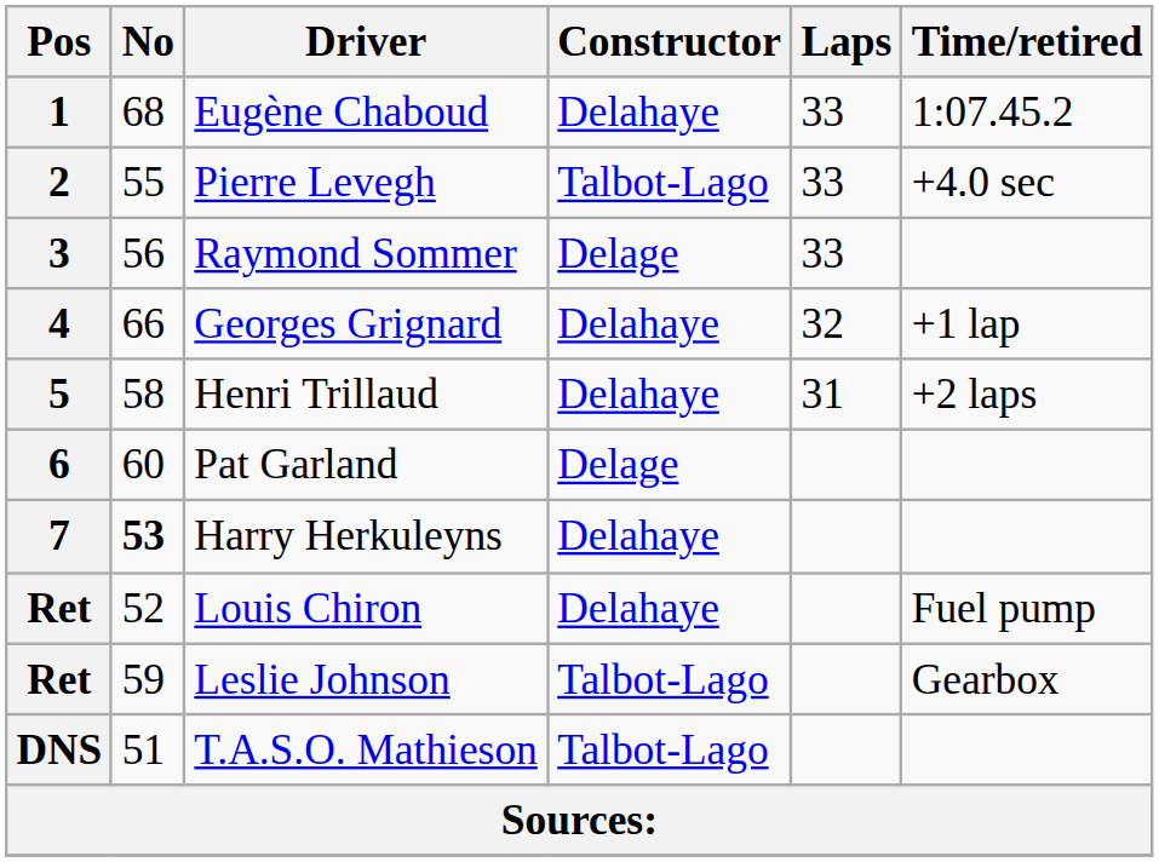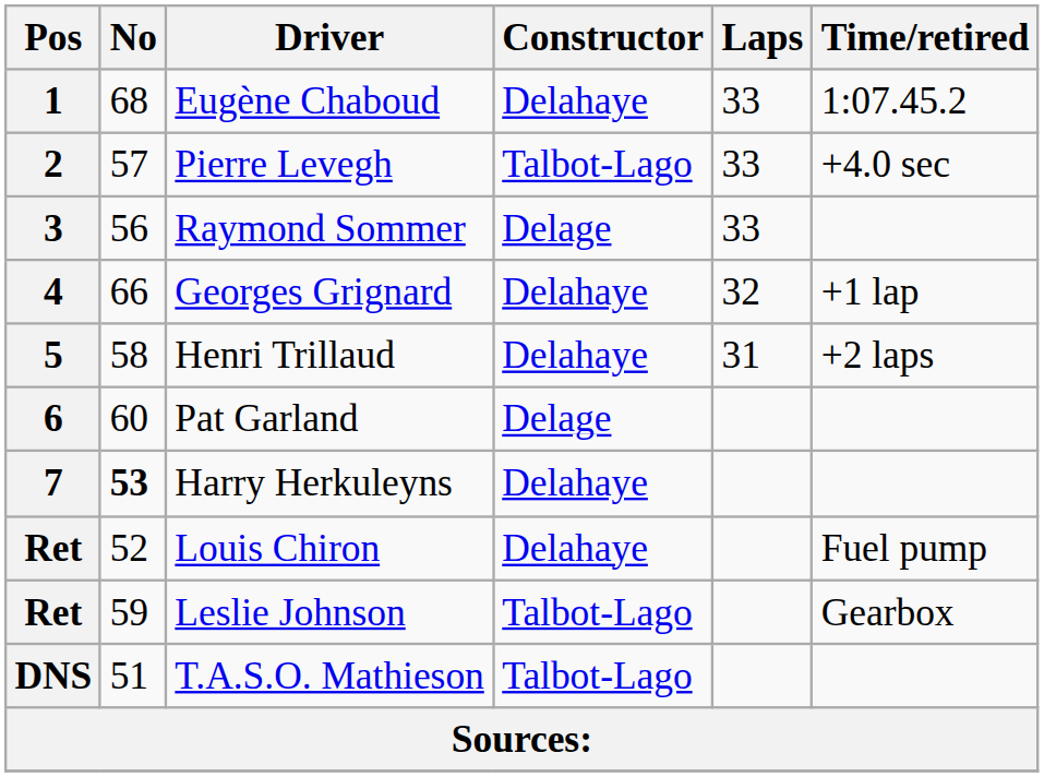2 | No: 55 -> 57
